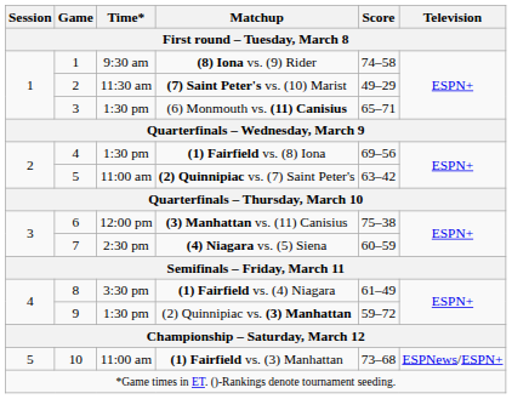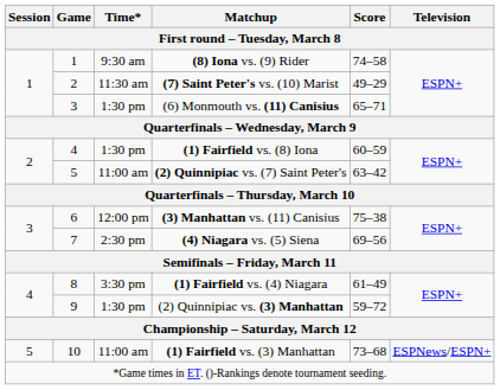(1) Fairfield vs. (8) Iona | Score: 69–56 -> 60–59
(4) Niagara vs. (5) Siena | Score: 60–59 -> 69–56
